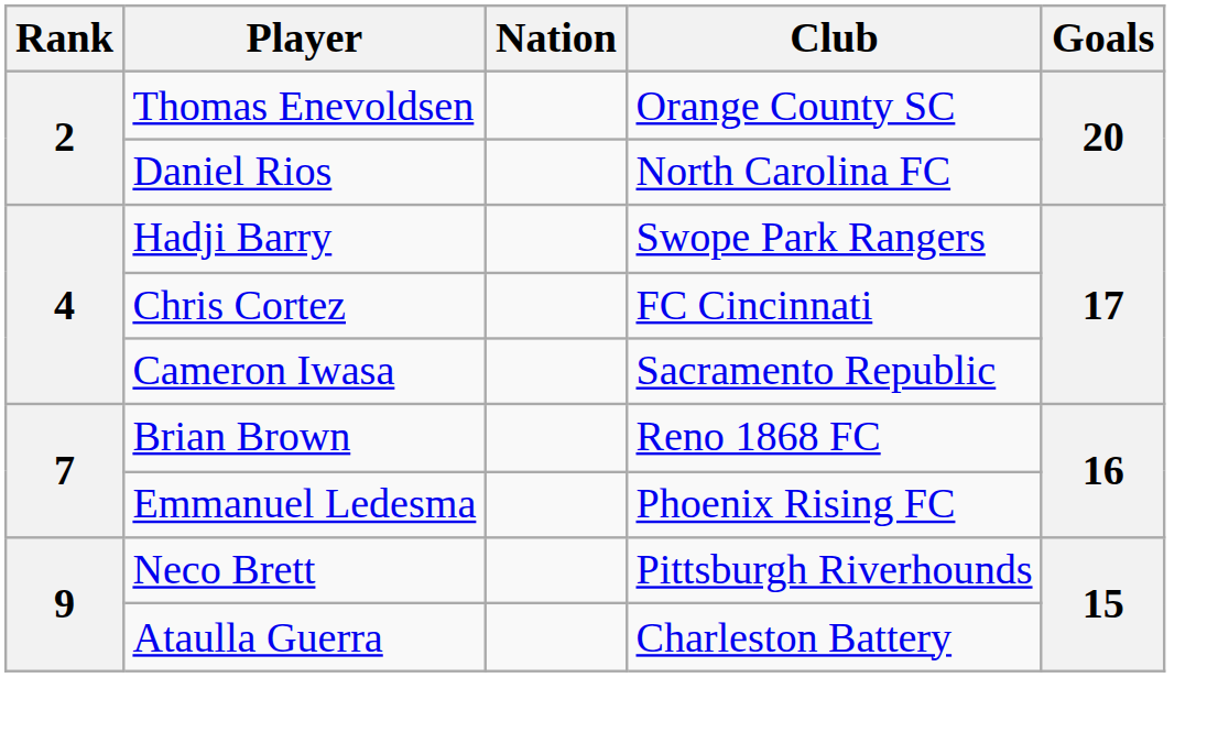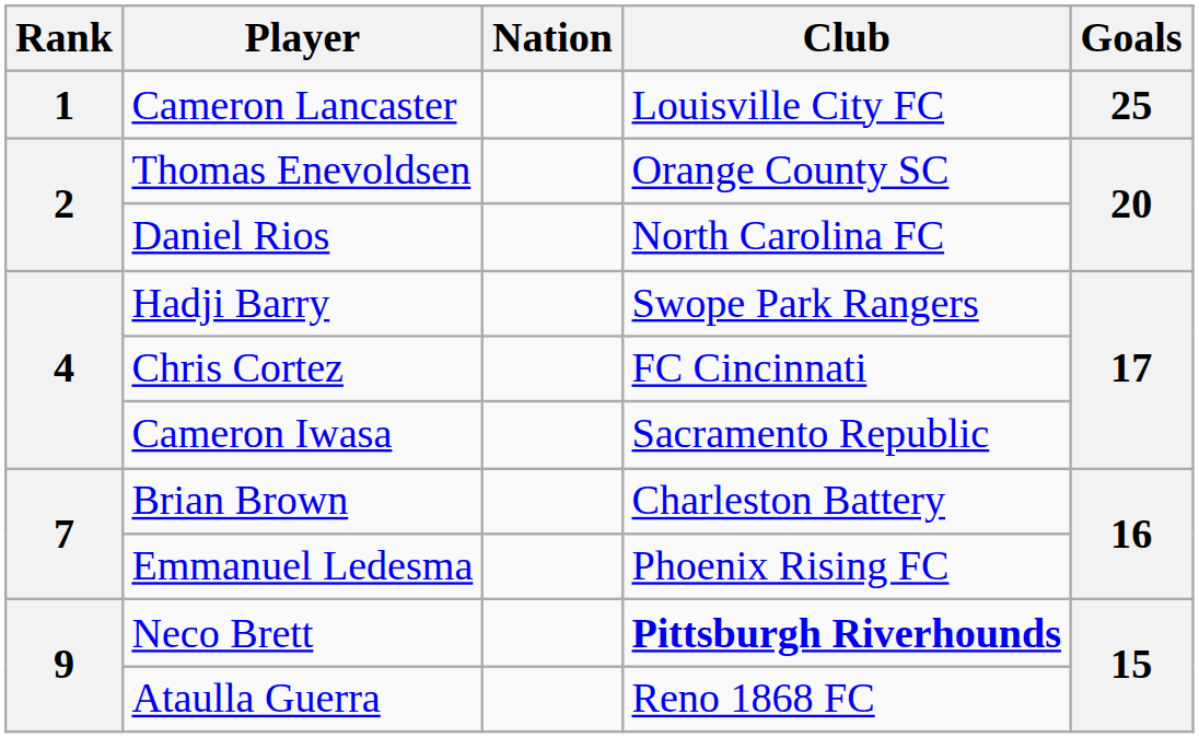+ row: 1 | Cameron Lancaster | Louisville City FC | 25
Brian Brown | Club: Reno 1868 FC -> Charleston Battery
Neco Brett | Club: normal -> bold
Ataulla Guerra | Club: Charleston Battery -> Reno 1868 FC
